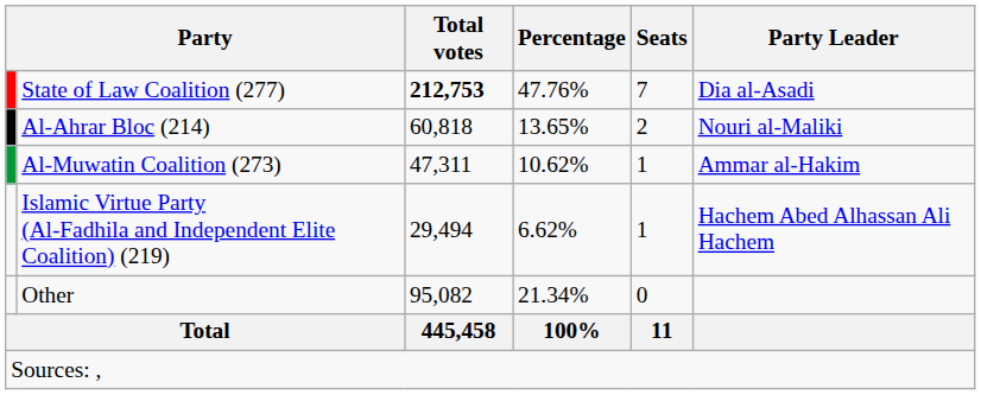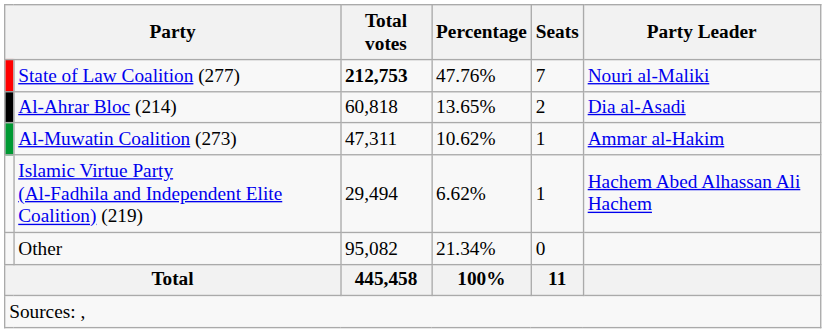State of Law Coalition (277) | Party Leader: Dia al-Asadi -> Nouri al-Maliki
Al-Ahrar Bloc (214) | Party Leader: Nouri al-Maliki -> Dia al-Asadi
